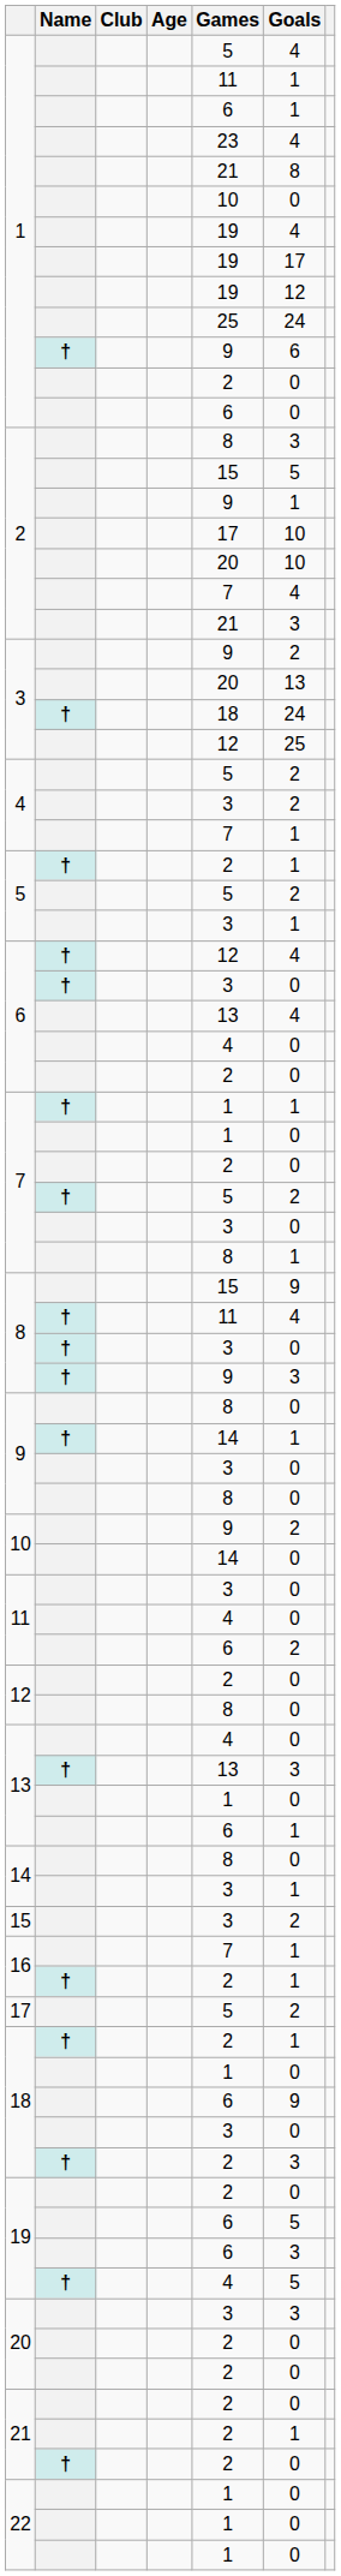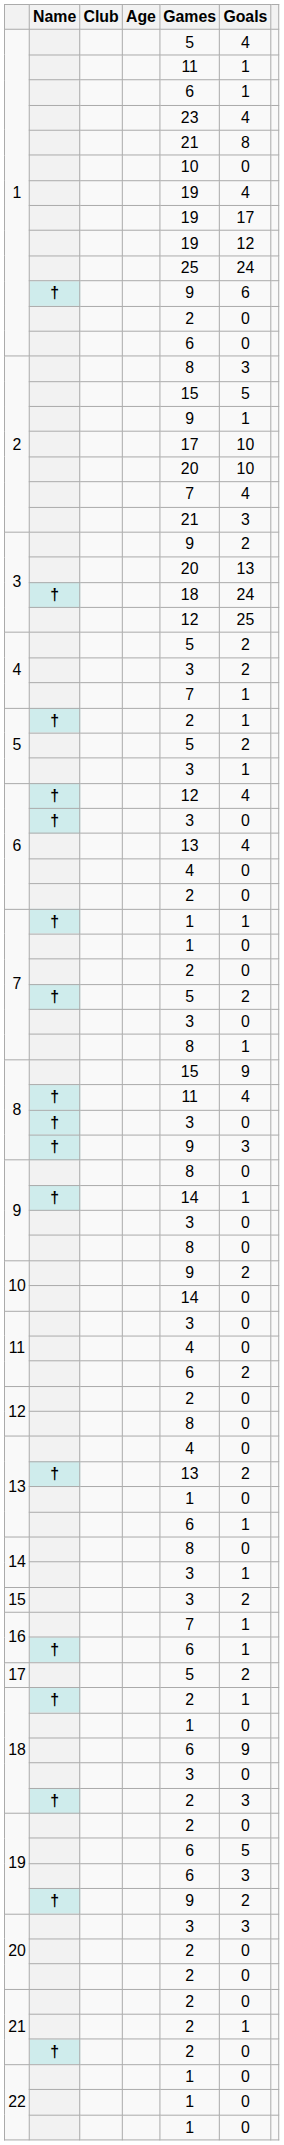13 / † | Goals: 3 -> 2
16 / † | Games: 2 -> 6
19 / † | Games: 4 -> 9
19 / † | Goals: 5 -> 2
